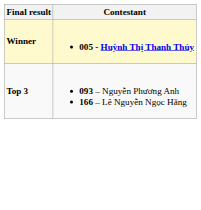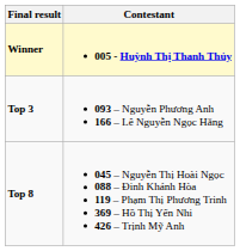+ row: Top 8 | 045 – Nguyễn Thị Hoài Ngọc 088 – Đinh Khánh Hòa 119 – Phạm Thị Phương Trinh 369 – Hồ Thị Yến Nhi 426 – Trịnh Mỹ Anh
